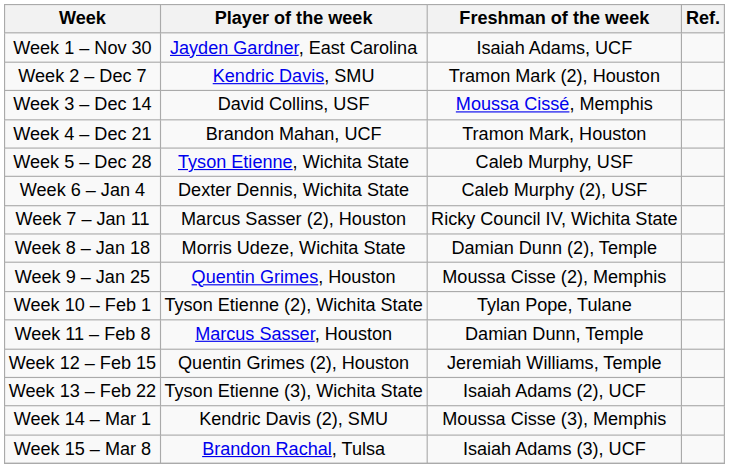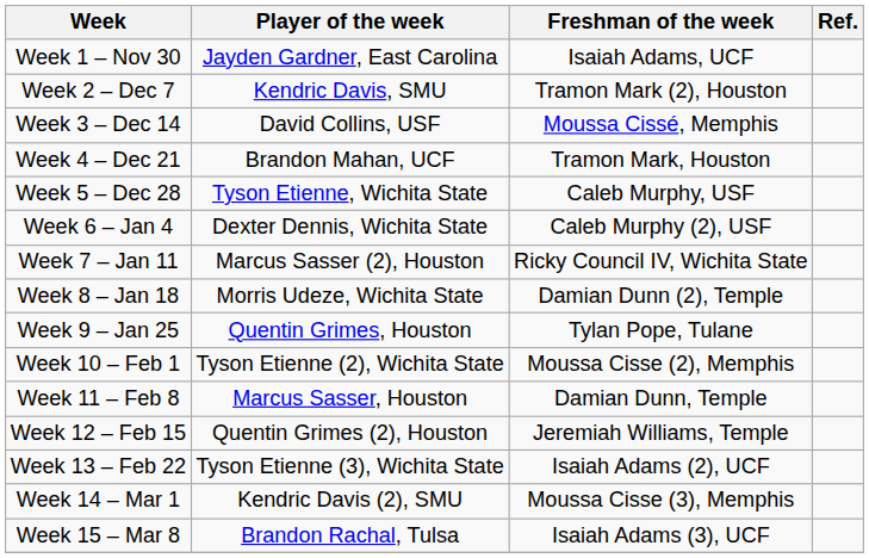Week 9 – Jan 25 | Freshman of the week: Moussa Cisse (2), Memphis -> Tylan Pope, Tulane
Week 10 – Feb 1 | Freshman of the week: Tylan Pope, Tulane -> Moussa Cisse (2), Memphis
